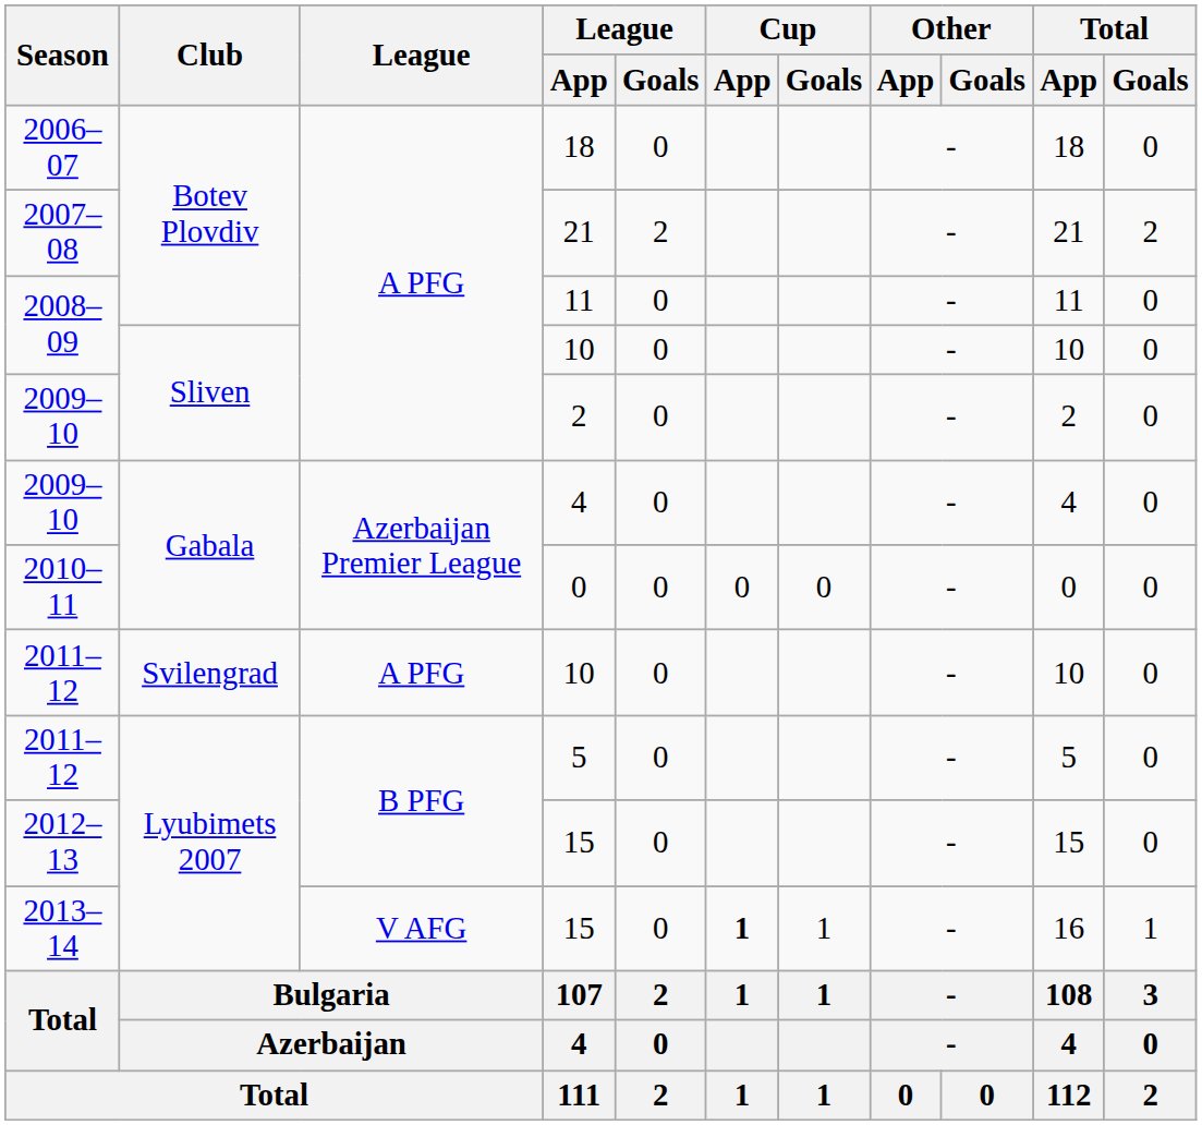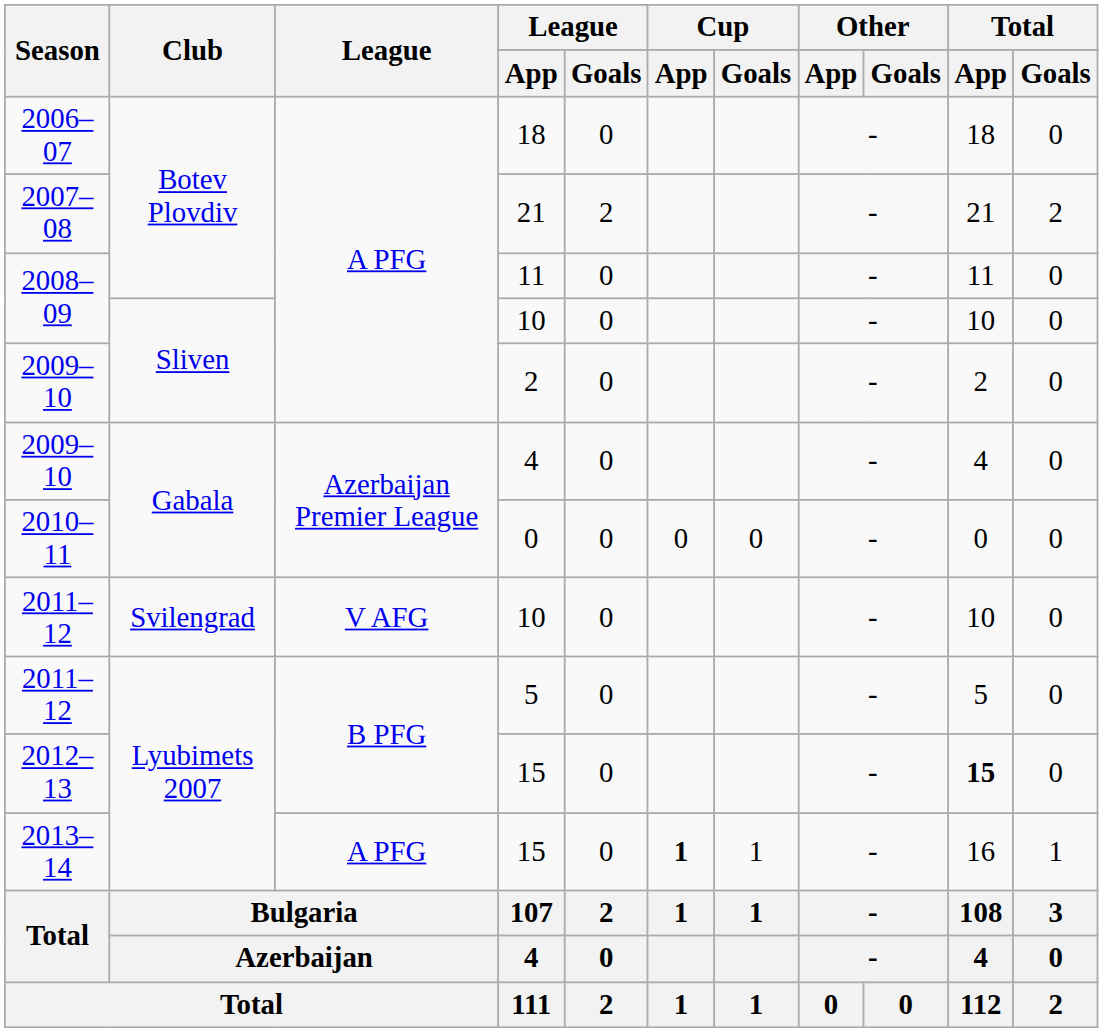2011–12 / 10 | League: A PFG -> V AFG
2012–13 / 15 | Total / App: normal -> bold
2013–14 / 15 | League: V AFG -> A PFG
